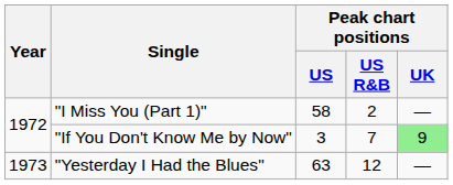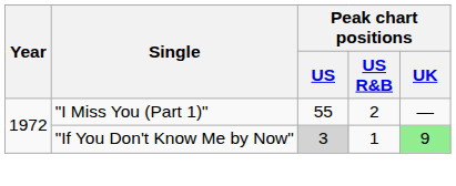"I Miss You (Part 1)" | Peak chart positions / US: 58 -> 55
"If You Don't Know Me by Now" | Peak chart positions / US: no background -> lightgrey background
"If You Don't Know Me by Now" | Peak chart positions / US R&B: 7 -> 1
- row: 1973 | "Yesterday I Had the Blues" | 63 | 12 | —
